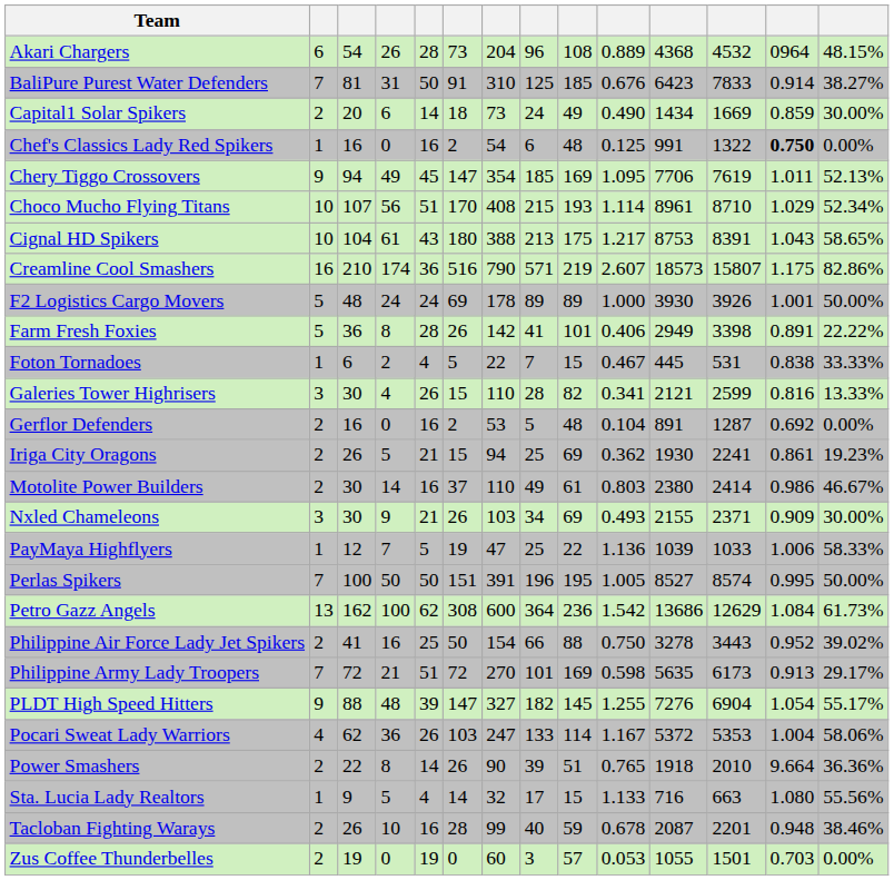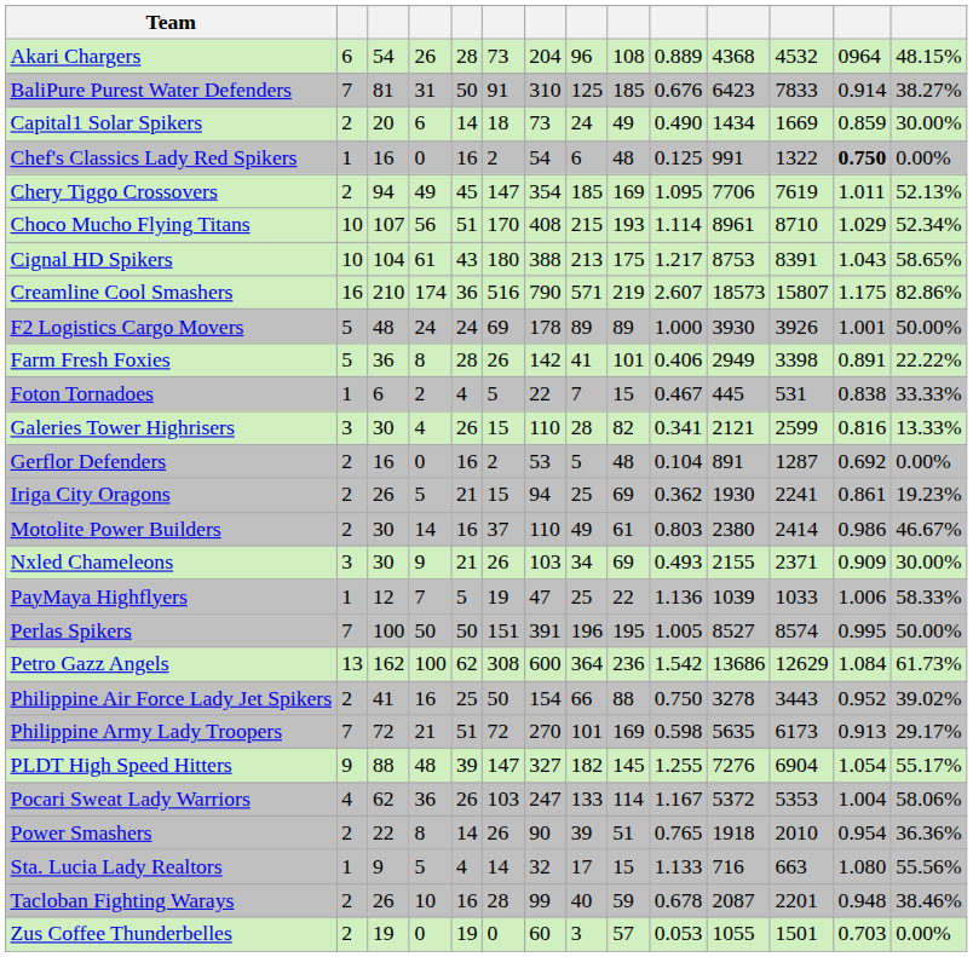Chery Tiggo Crossovers | column 2: 9 -> 2
Power Smashers | column 13: 9.664 -> 0.954
